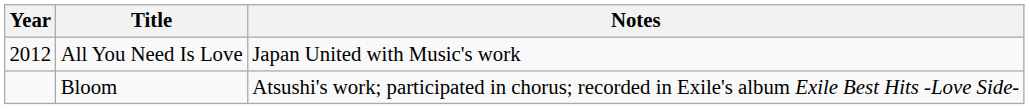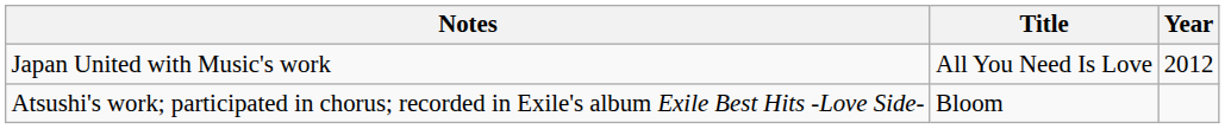columns swapped: Year <-> Notes
